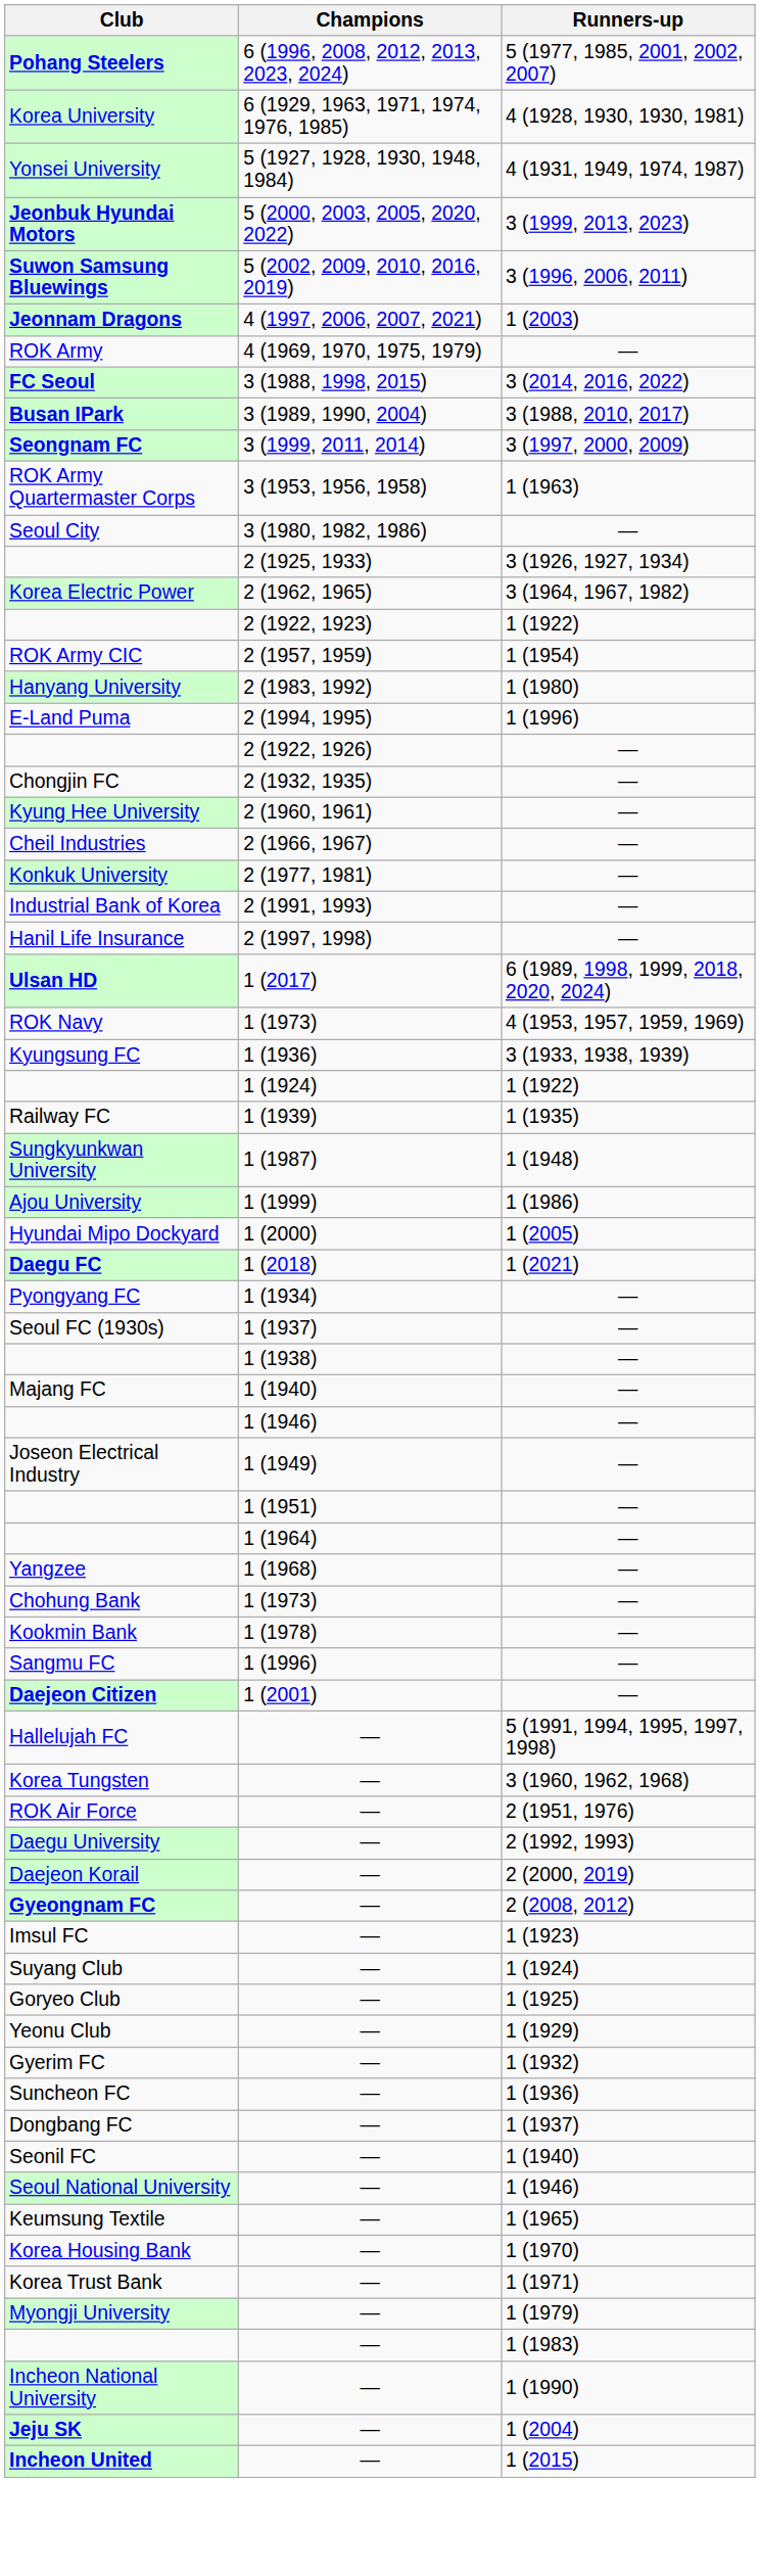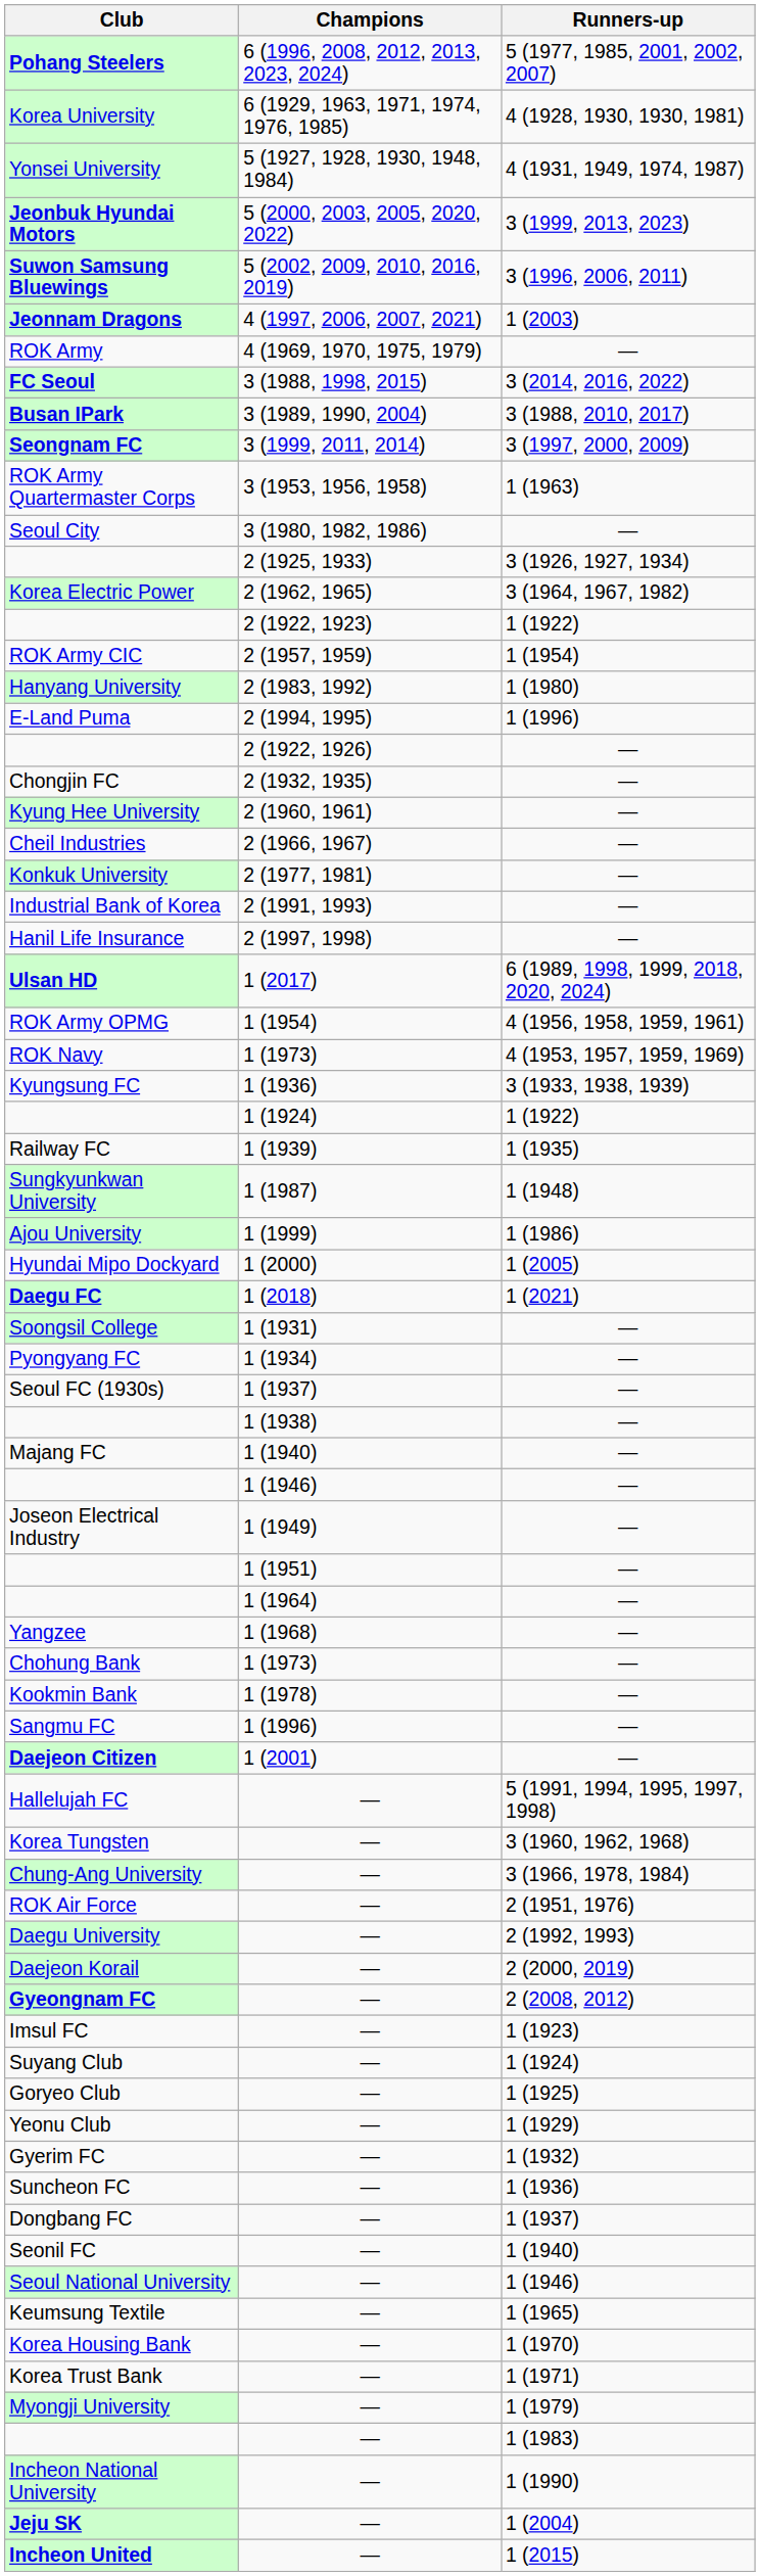+ row: ROK Army OPMG | 1 (1954) | 4 (1956, 1958, 1959, 1961)
+ row: Soongsil College | 1 (1931) | —
+ row: Chung-Ang University | — | 3 (1966, 1978, 1984)
